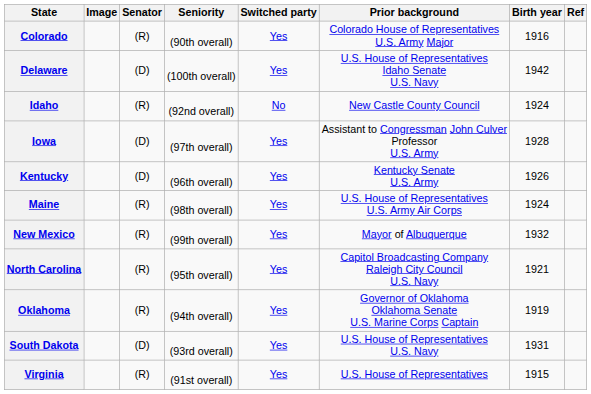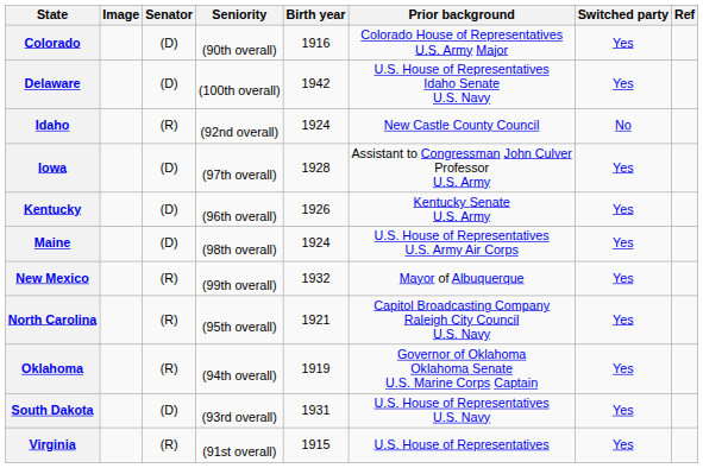columns swapped: Switched party <-> Birth year
Colorado | Senator: (R) -> (D)
Maine | Senator: (R) -> (D)
